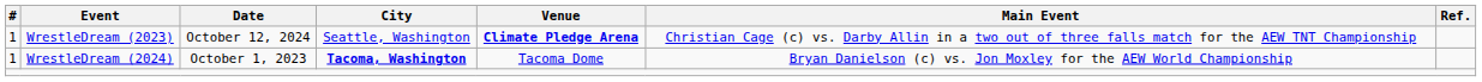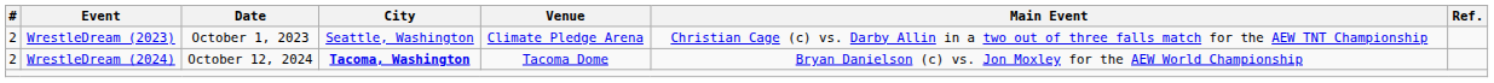WrestleDream (2023) | #: 1 -> 2
WrestleDream (2023) | Date: October 12, 2024 -> October 1, 2023
WrestleDream (2023) | Venue: bold -> normal
WrestleDream (2024) | #: 1 -> 2
WrestleDream (2024) | Date: October 1, 2023 -> October 12, 2024
